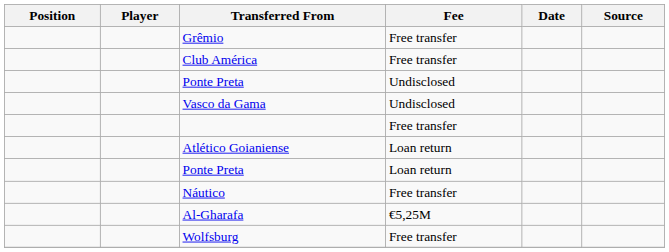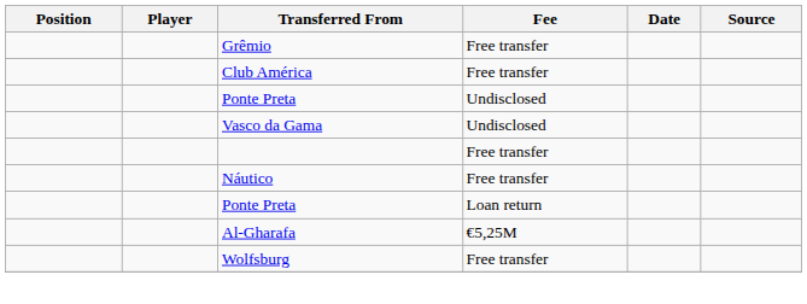- row: Atlético Goianiense | Loan return
rows swapped: Ponte Preta / Loan return <-> Náutico
